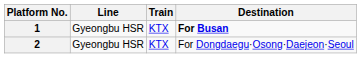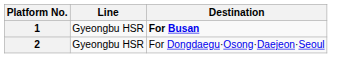- column: Train | KTX | KTX
